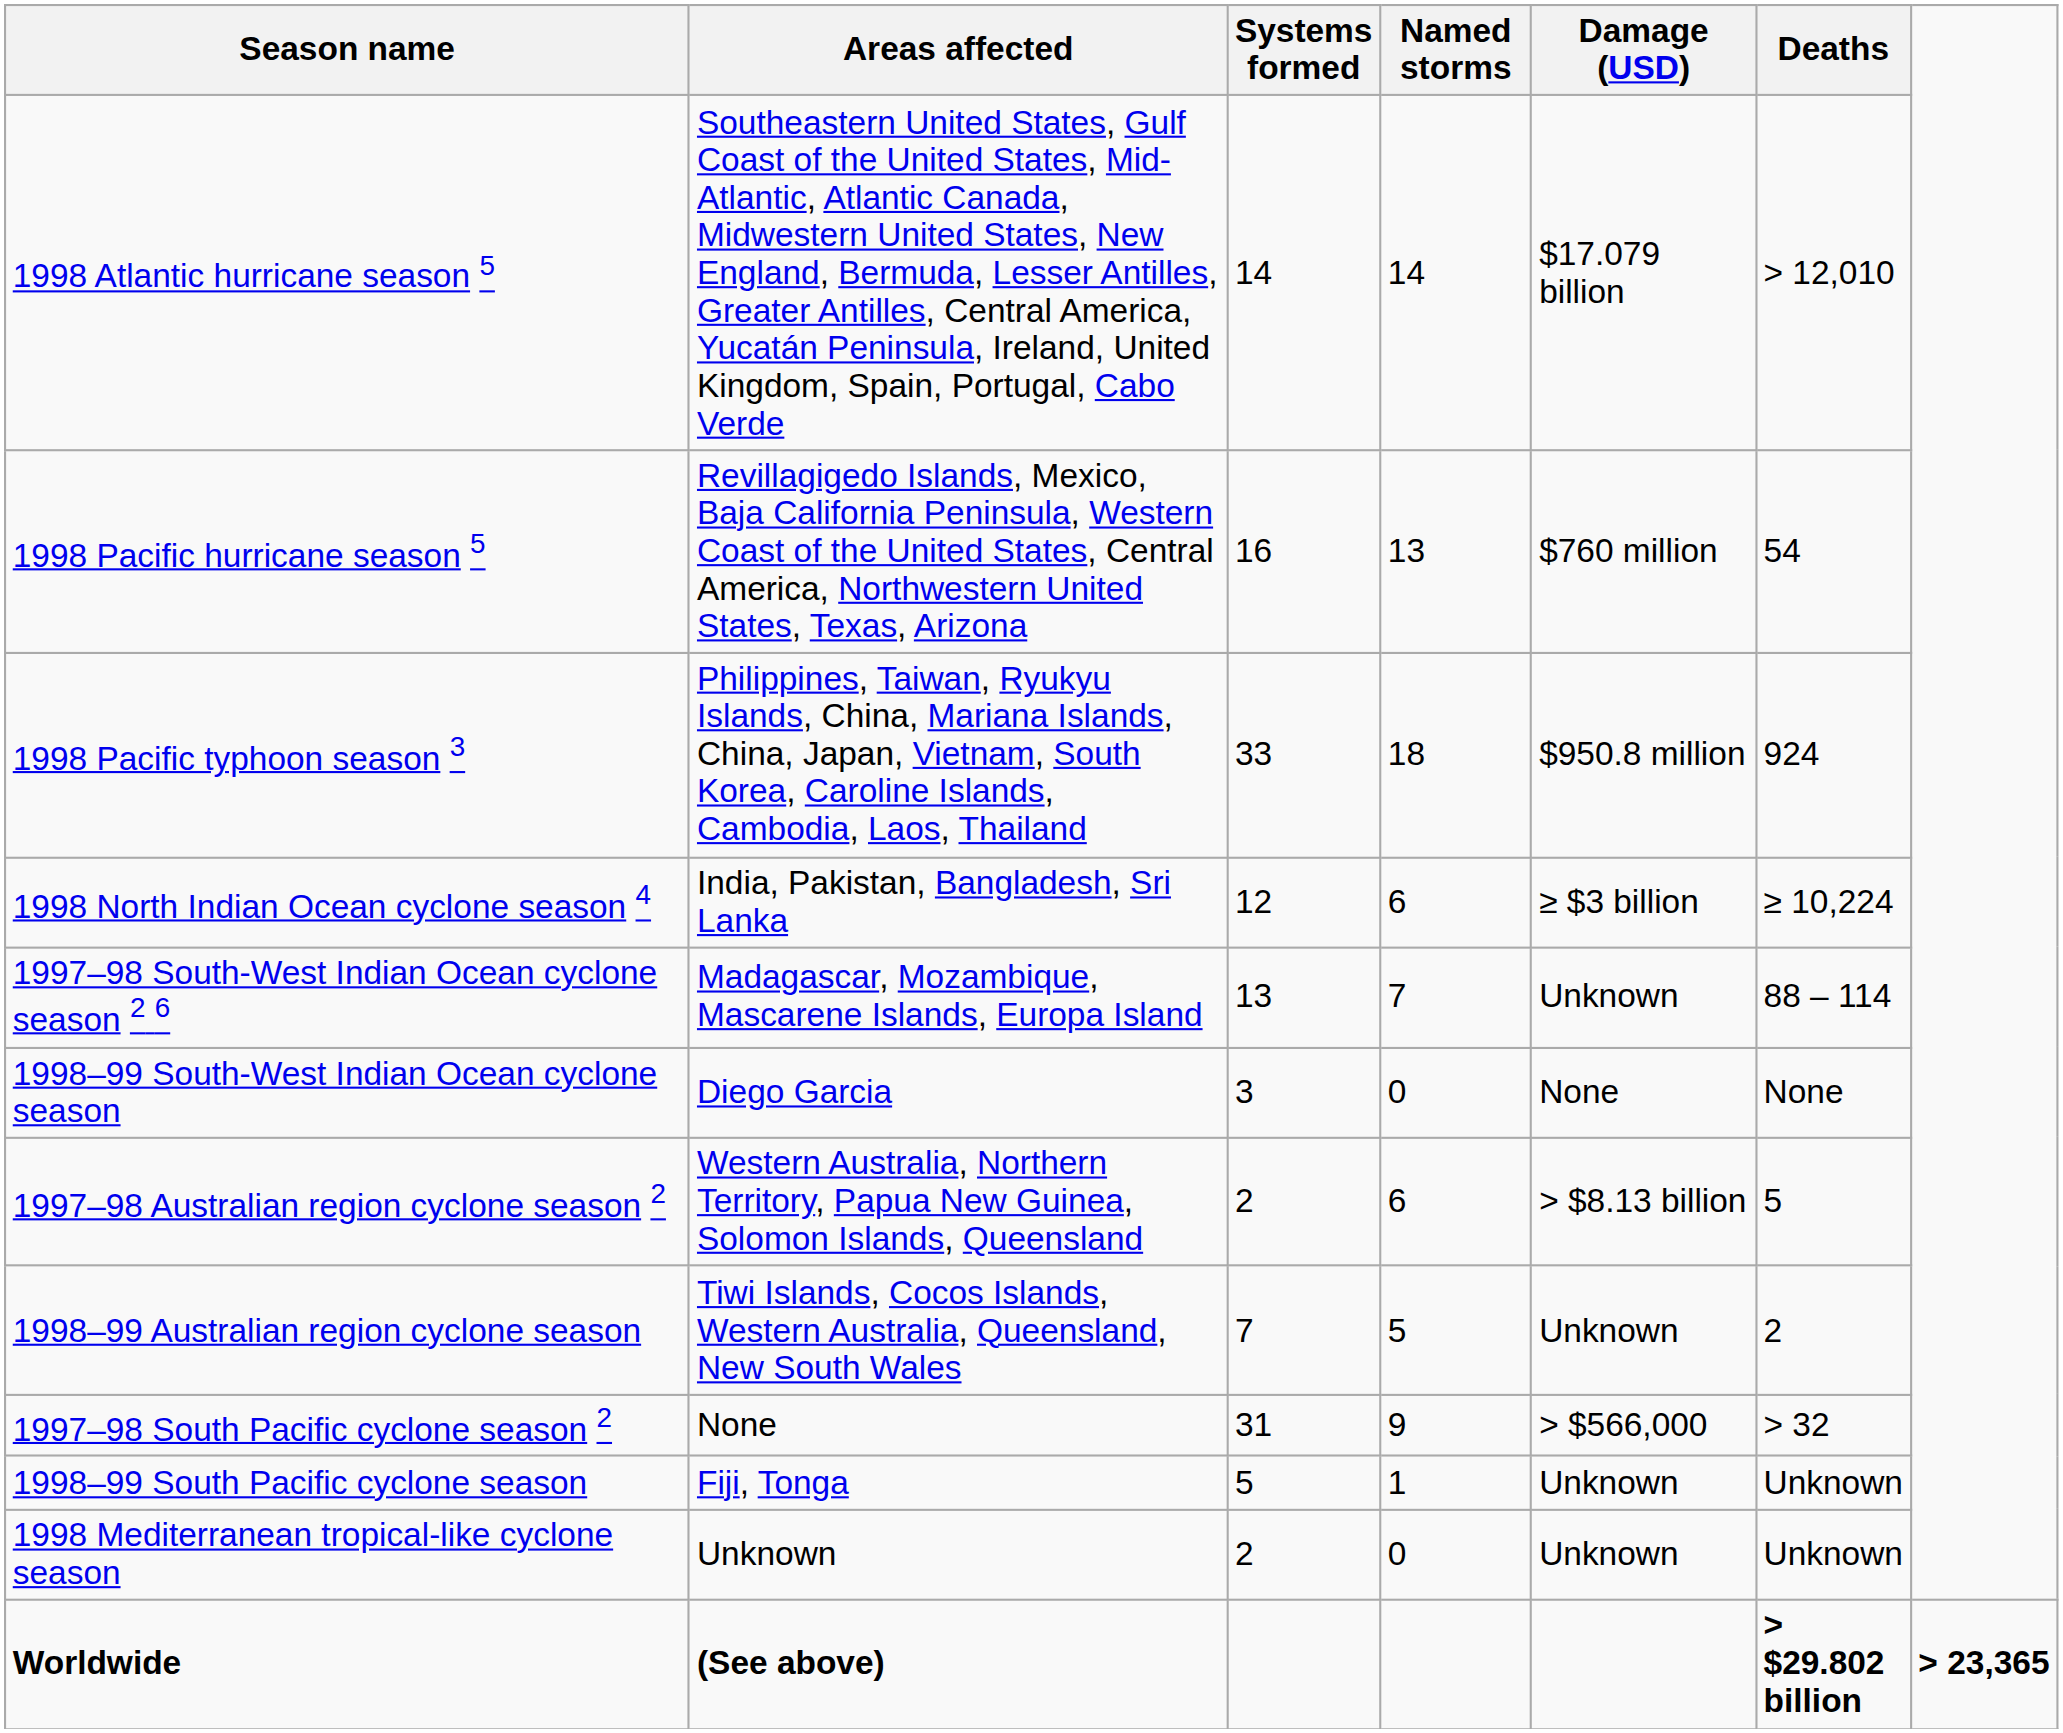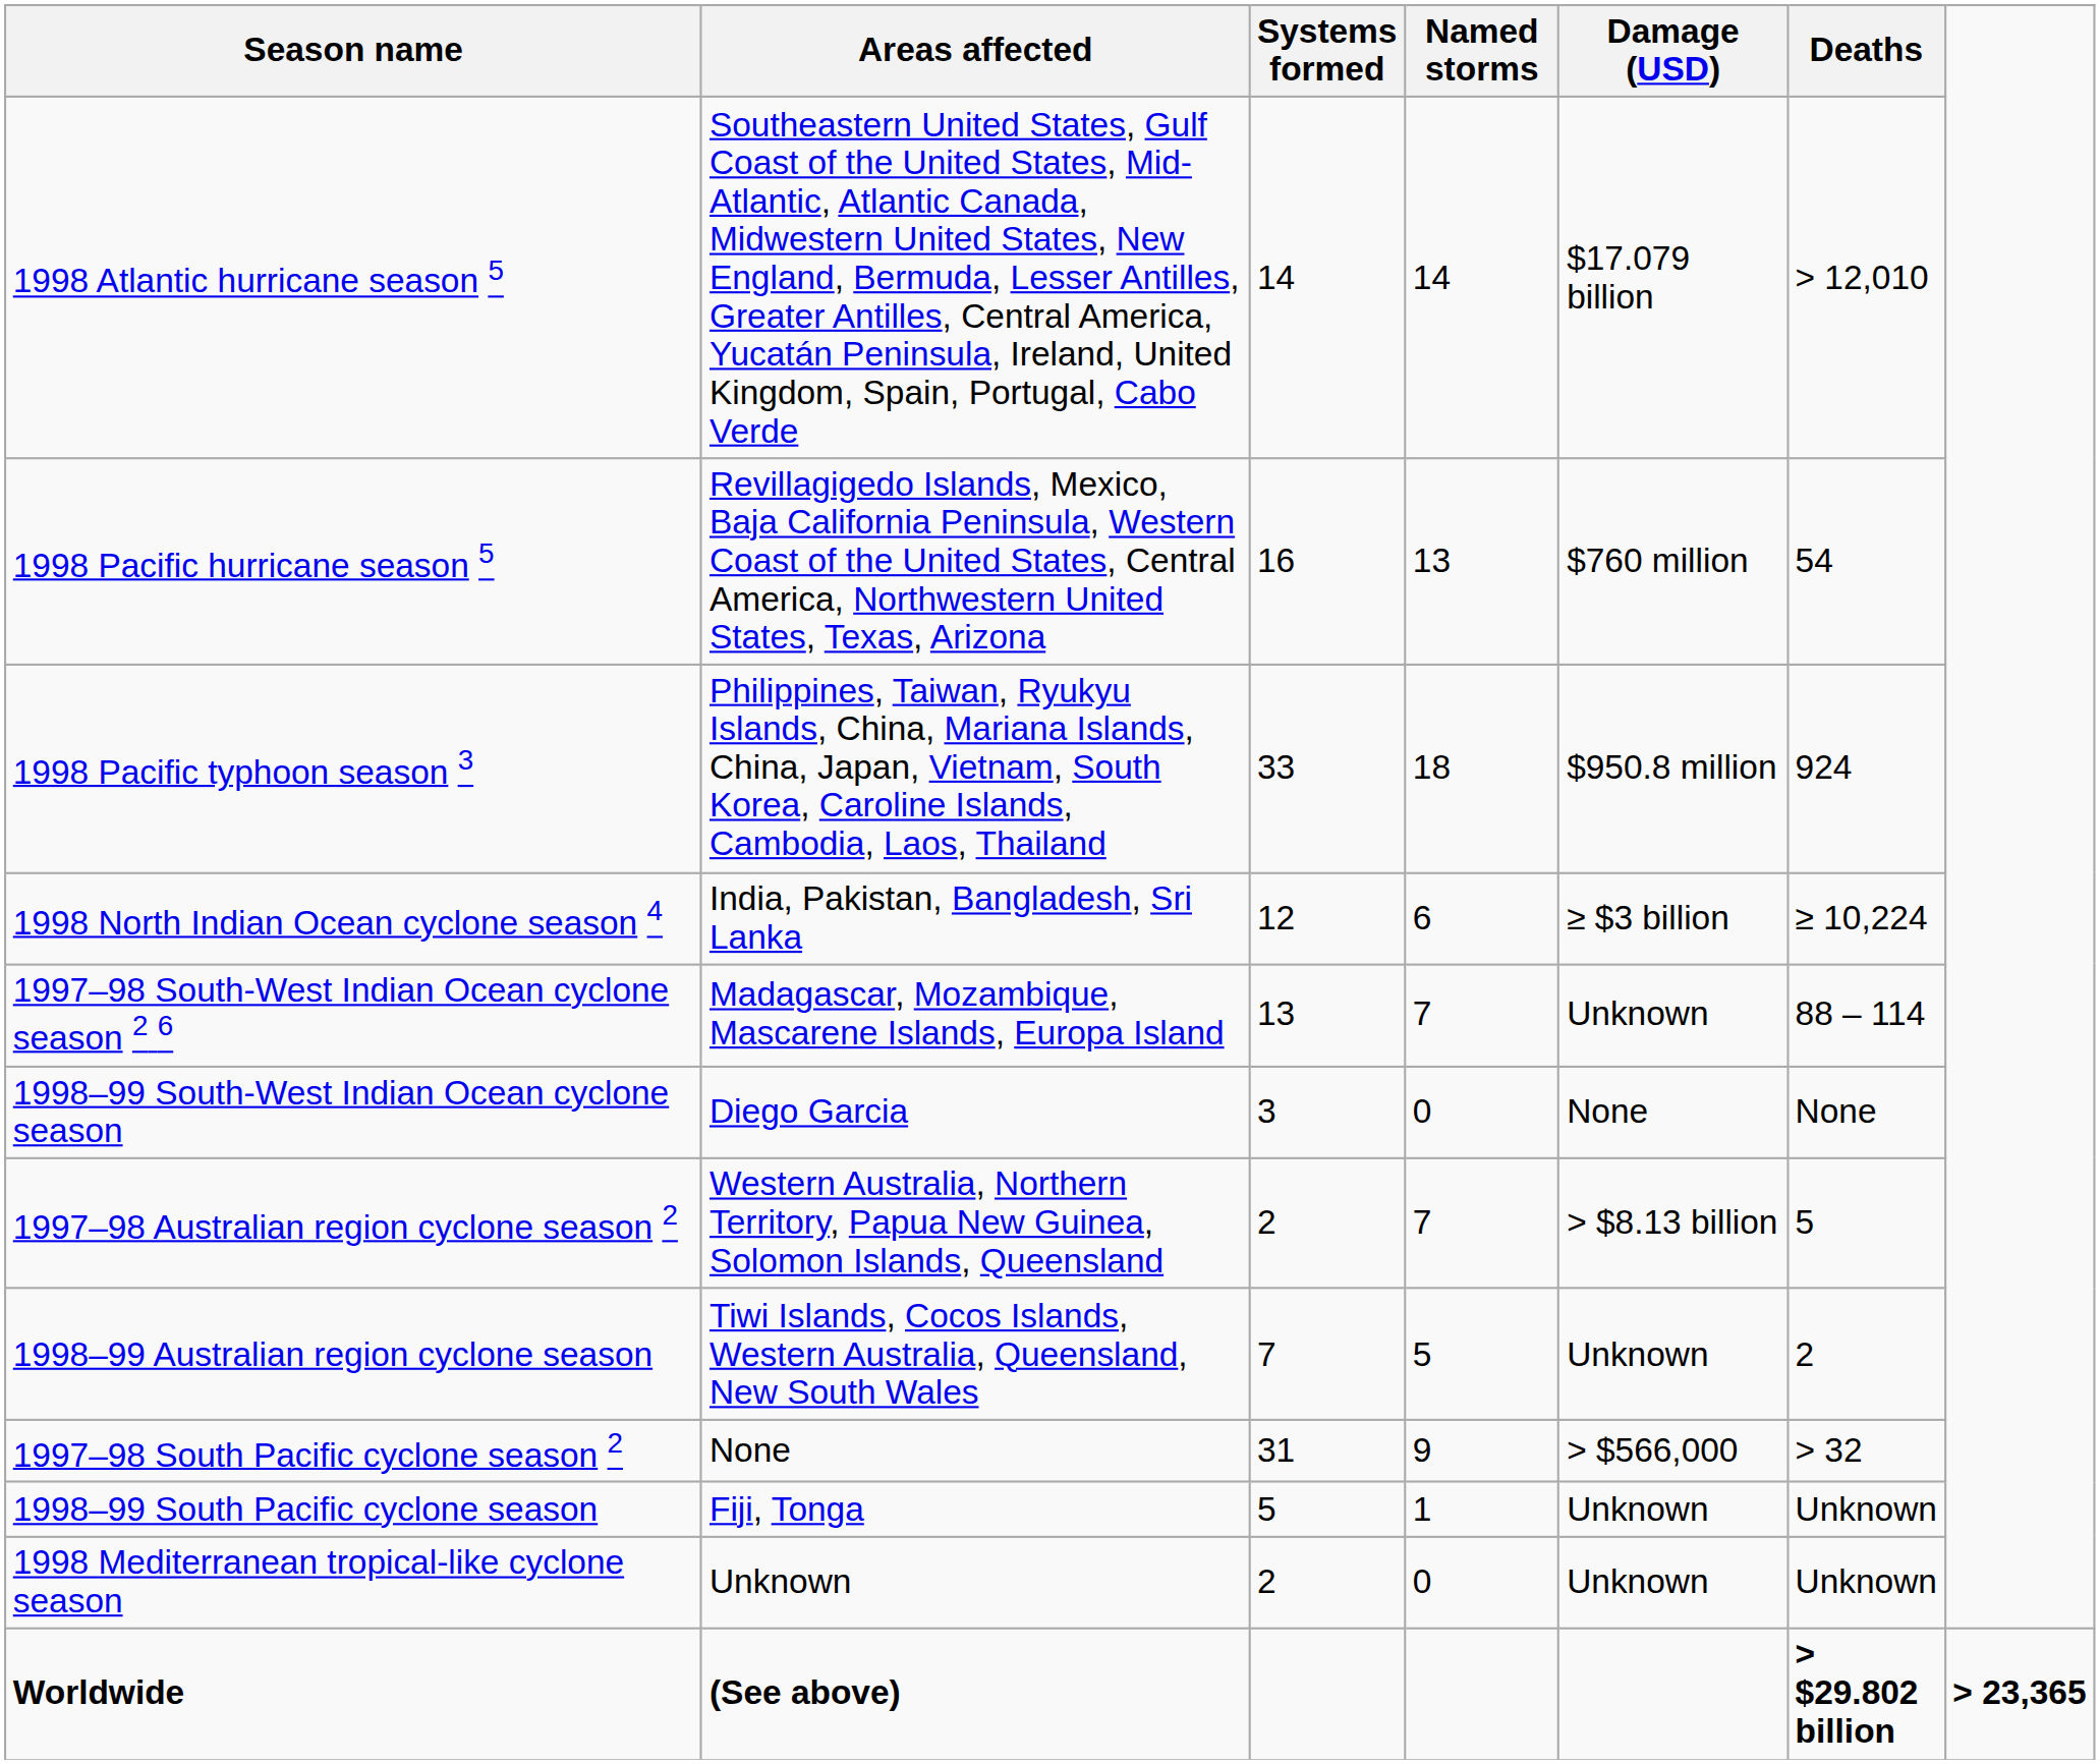1997–98 Australian region cyclone season 2 | Named storms: 6 -> 7
